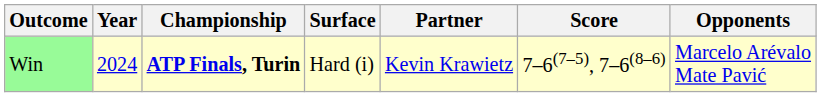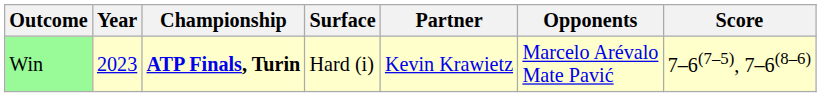columns swapped: Opponents <-> Score
Win | Year: 2024 -> 2023
